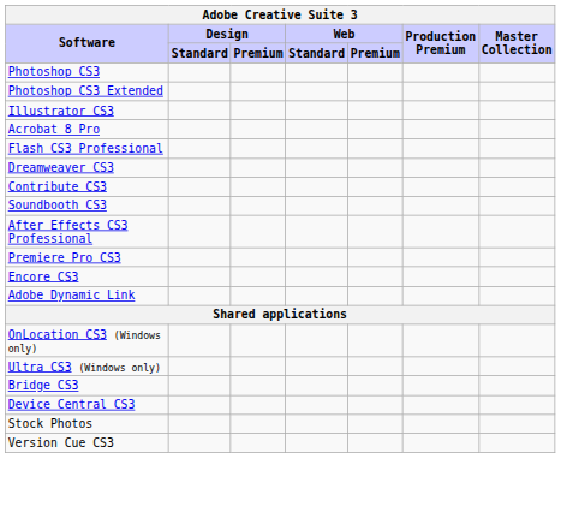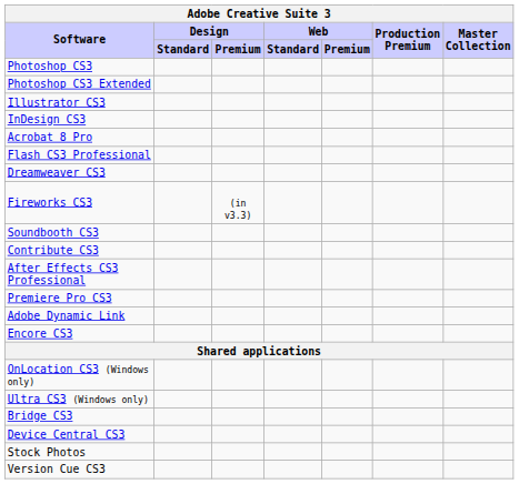+ row: InDesign CS3
+ row: Fireworks CS3 | (in v3.3)
rows swapped: Contribute CS3 <-> Soundbooth CS3
rows swapped: Encore CS3 <-> Adobe Dynamic Link
